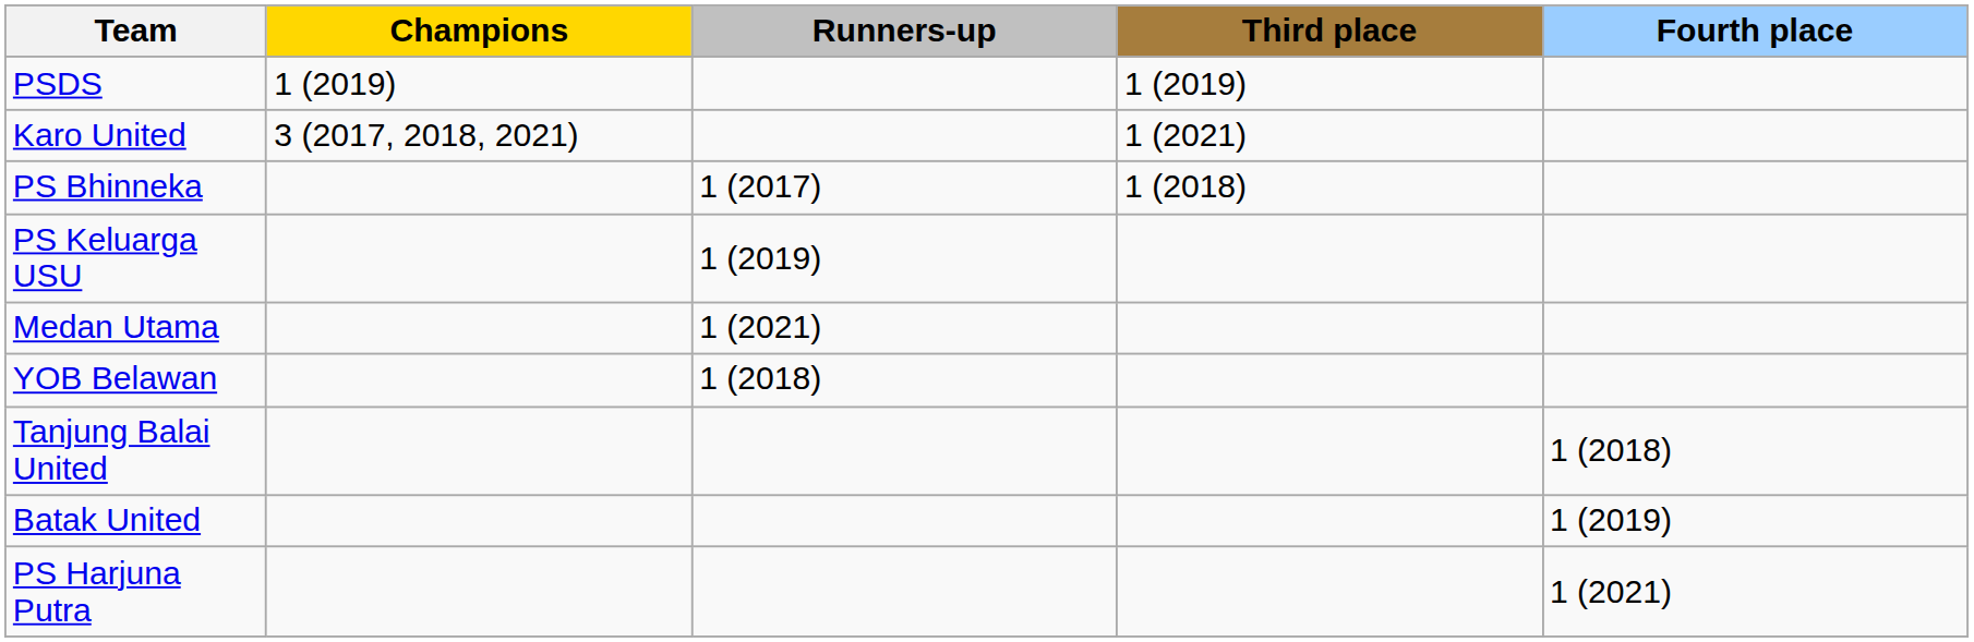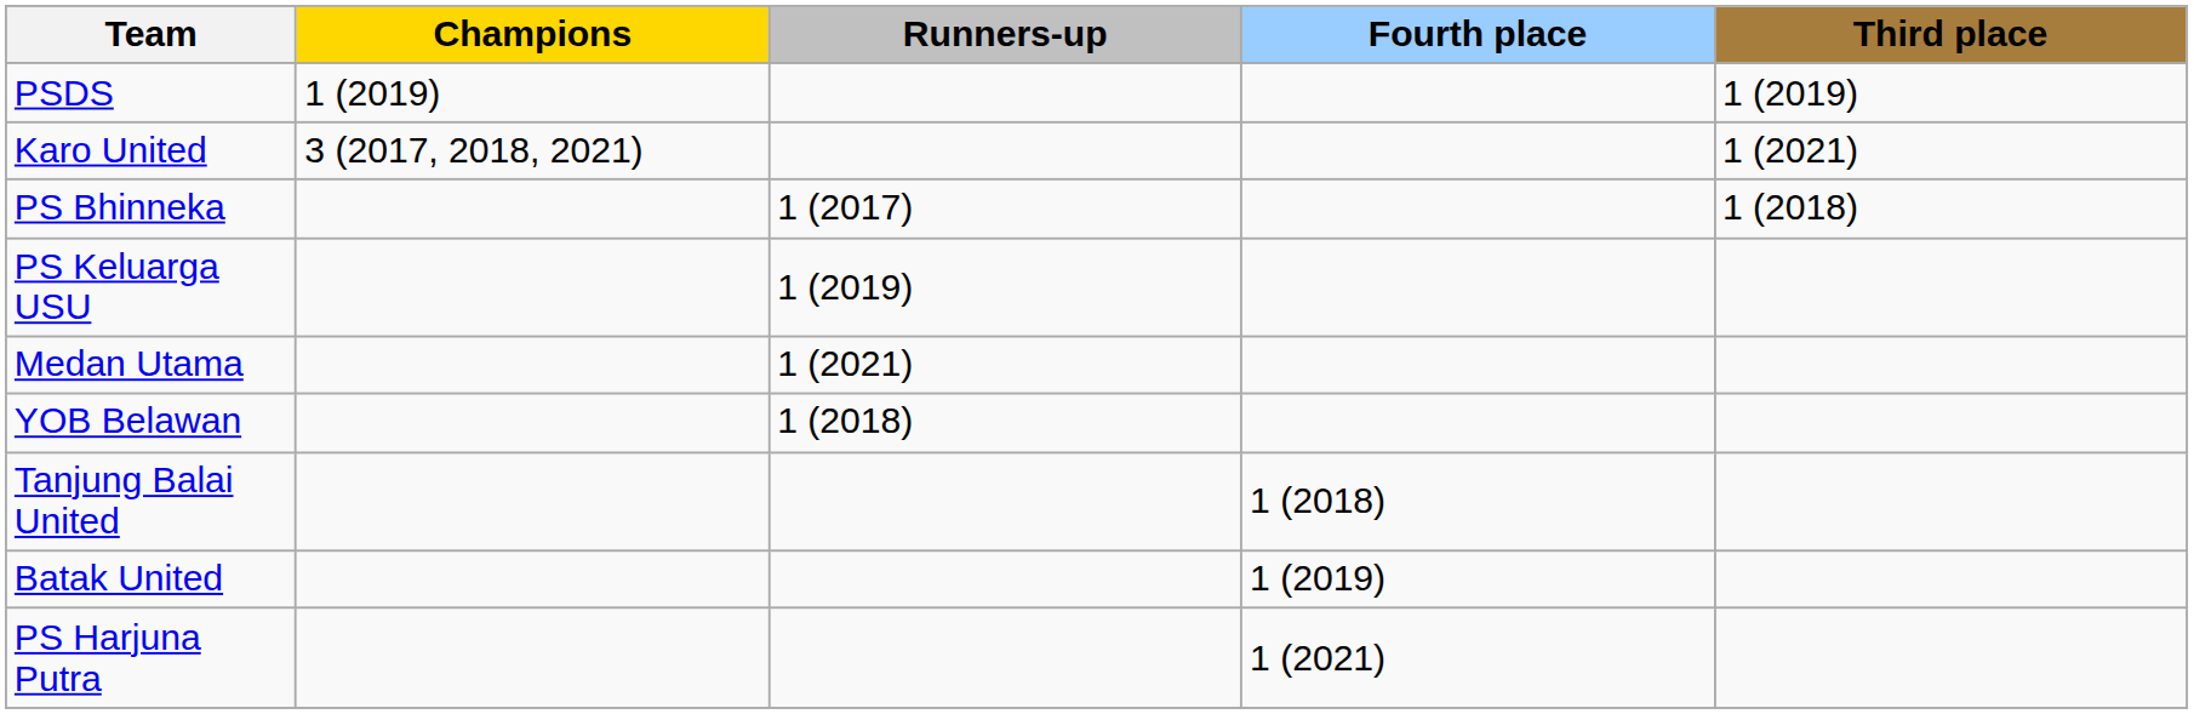columns swapped: Third place <-> Fourth place
